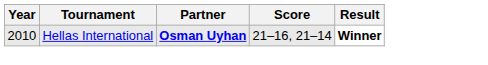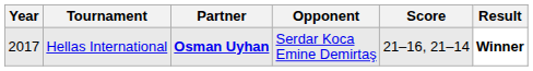+ column: Opponent | Serdar Koca Emine Demirtaş
Hellas International | Year: 2010 -> 2017
